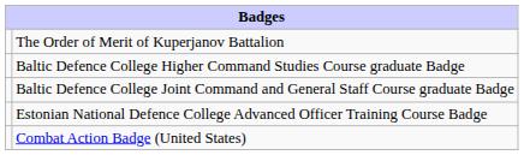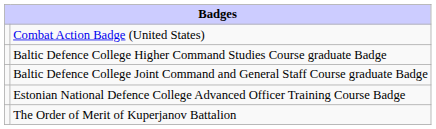rows swapped: Combat Action Badge (United States) <-> The Order of Merit of Kuperjanov Battalion
